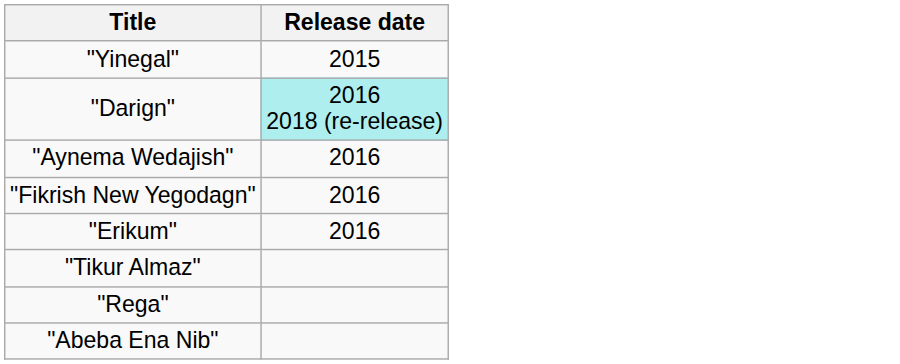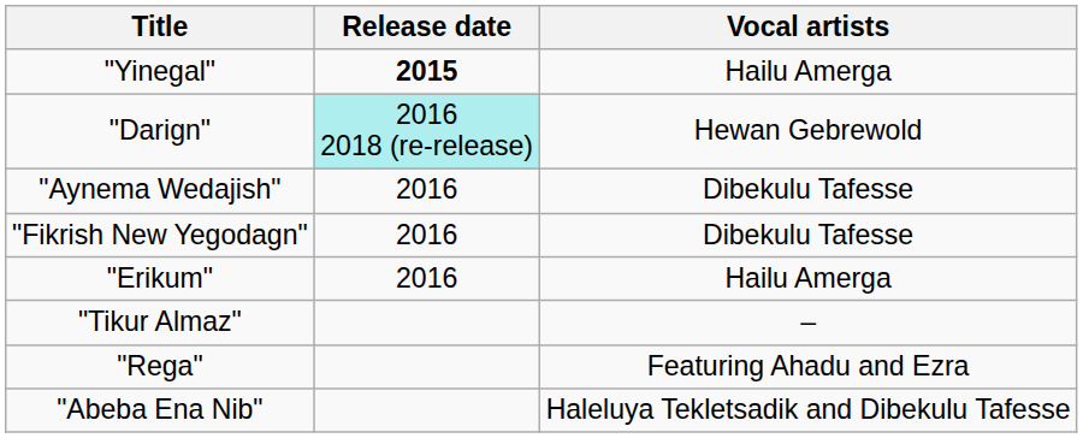+ column: Vocal artists | Hailu Amerga | Hewan Gebrewold | Dibekulu Tafesse | Dibekulu Tafesse | Hailu Amerga | – | Featuring Ahadu and Ezra | Haleluya Tekletsadik and Dibekulu Tafesse
"Yinegal" | Release date: normal -> bold
